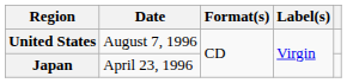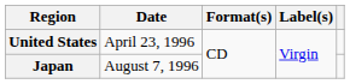United States | Date: August 7, 1996 -> April 23, 1996
Japan | Date: April 23, 1996 -> August 7, 1996
